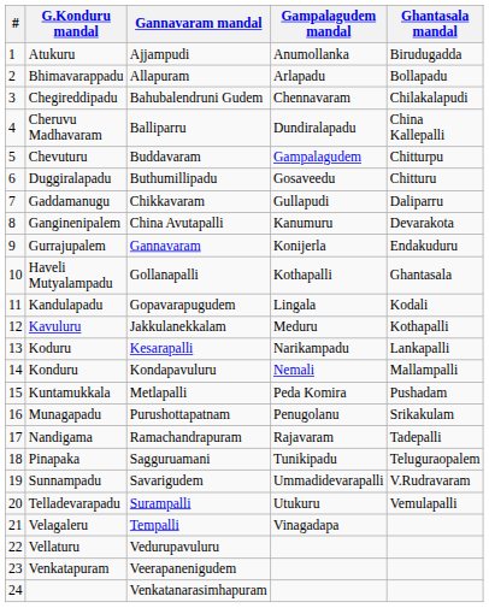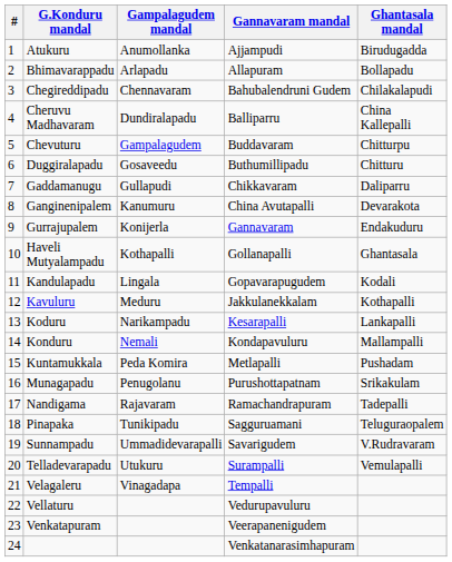columns swapped: Gampalagudem mandal <-> Gannavaram mandal
